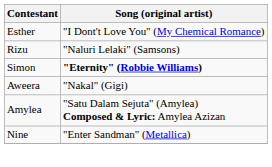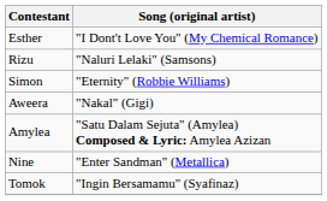Simon | Song (original artist): bold -> normal
+ row: Tomok | "Ingin Bersamamu" (Syafinaz)
